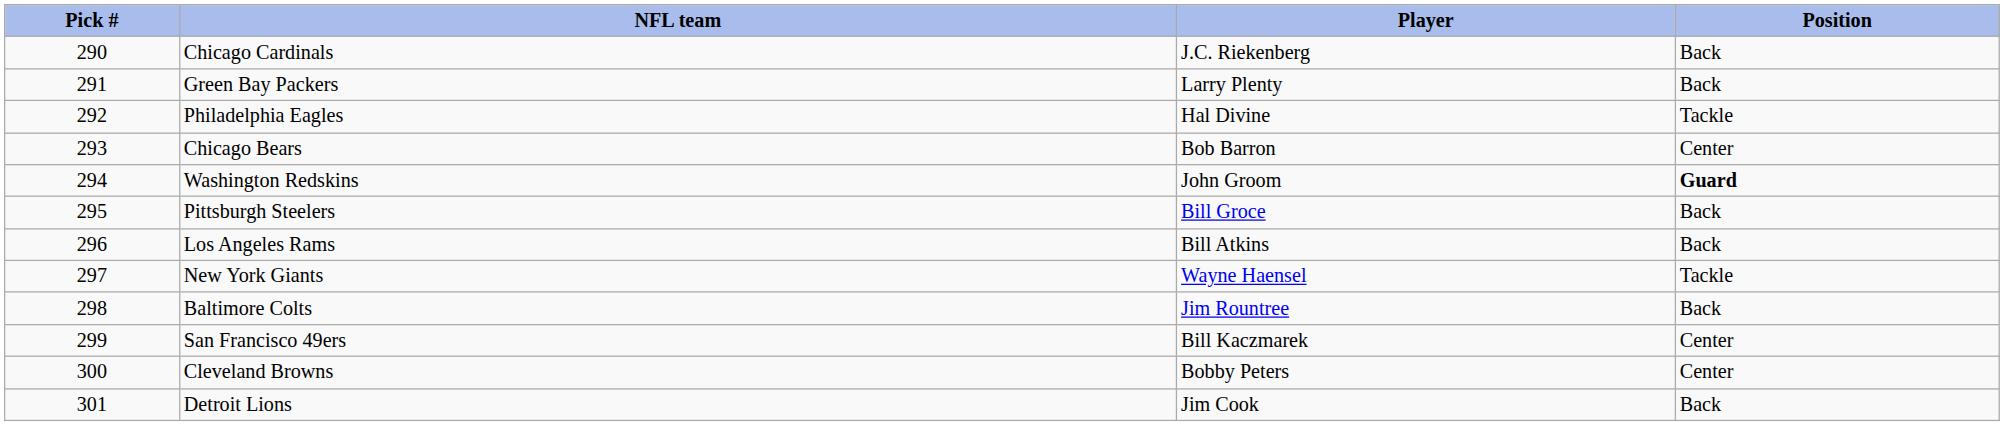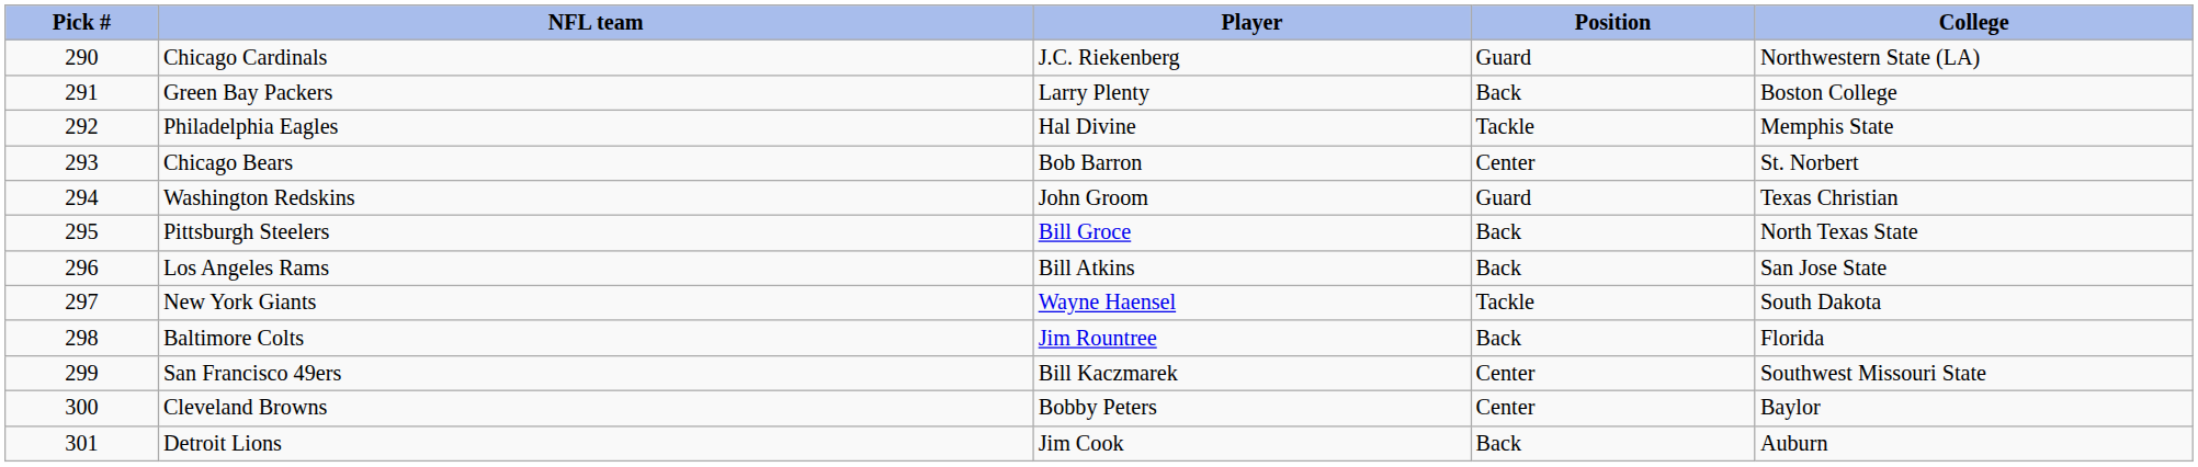+ column: College | Northwestern State (LA) | Boston College | Memphis State | St. Norbert | Texas Christian | North Texas State | San Jose State | South Dakota | Florida | Southwest Missouri State | Baylor | Auburn
Chicago Cardinals | Position: Back -> Guard
Washington Redskins | Position: bold -> normal
